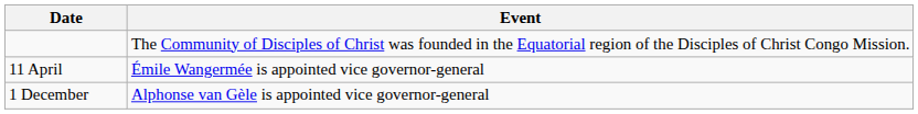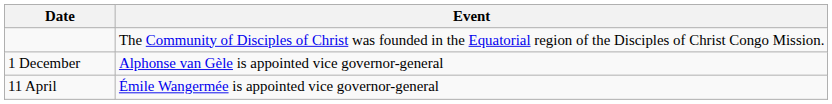rows swapped: 11 April <-> 1 December
